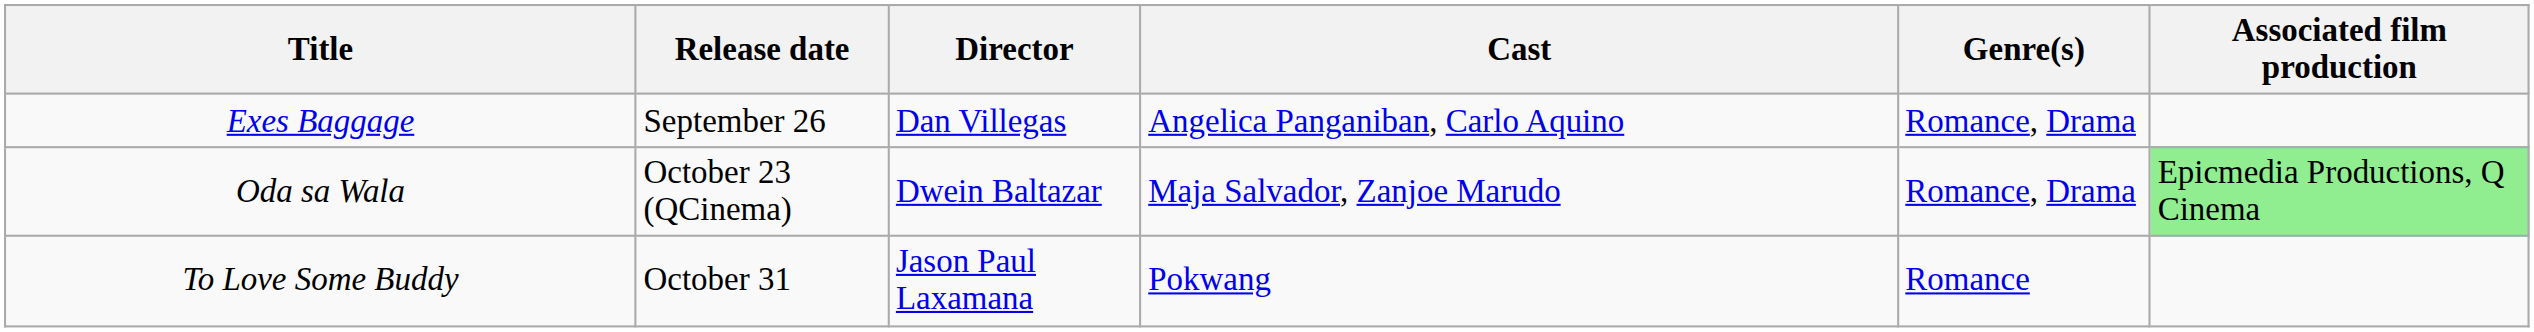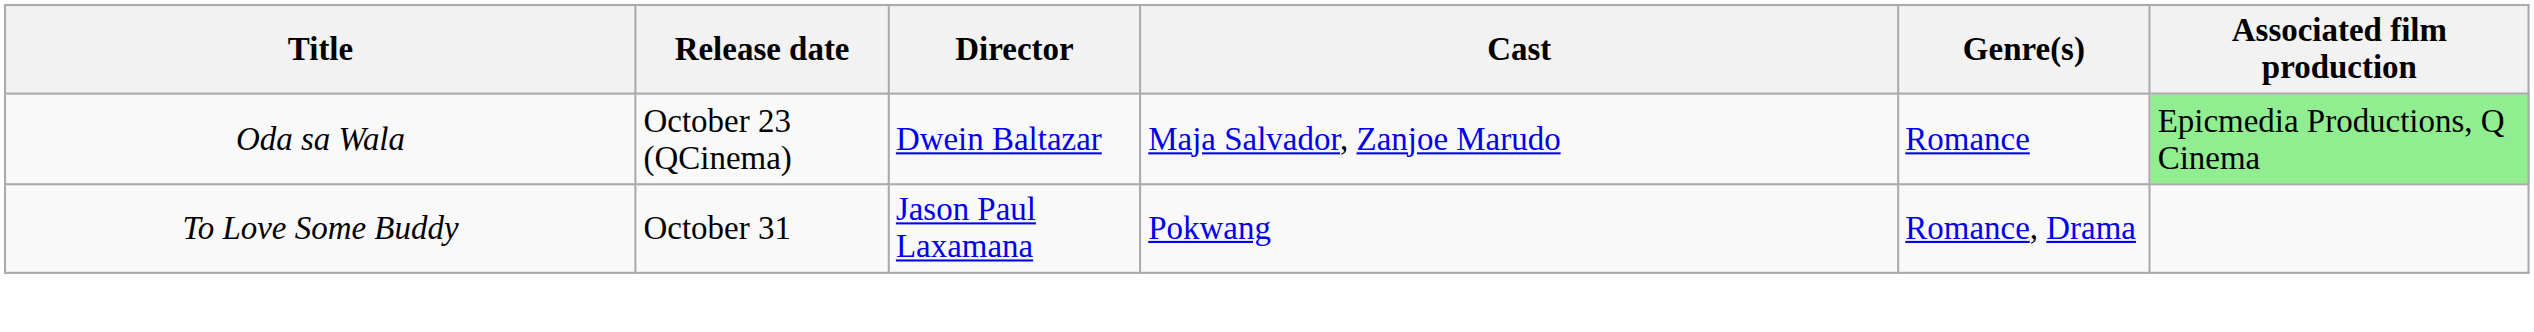- row: Exes Baggage | September 26 | Dan Villegas | Angelica Panganiban, Carlo Aquino | Romance, Drama
Oda sa Wala | Genre(s): Romance, Drama -> Romance
To Love Some Buddy | Genre(s): Romance -> Romance, Drama
